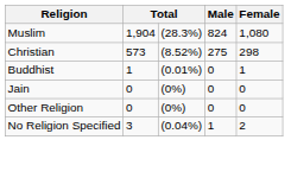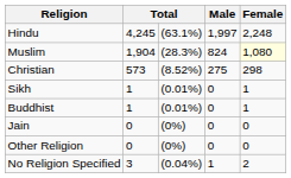+ row: Hindu | 4,245 | (63.1%) | 1,997 | 2,248
Muslim | Female: no background -> lightyellow background
+ row: Sikh | 1 | (0.01%) | 0 | 1
